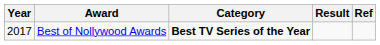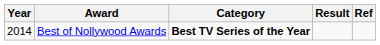Best of Nollywood Awards | Year: 2017 -> 2014
